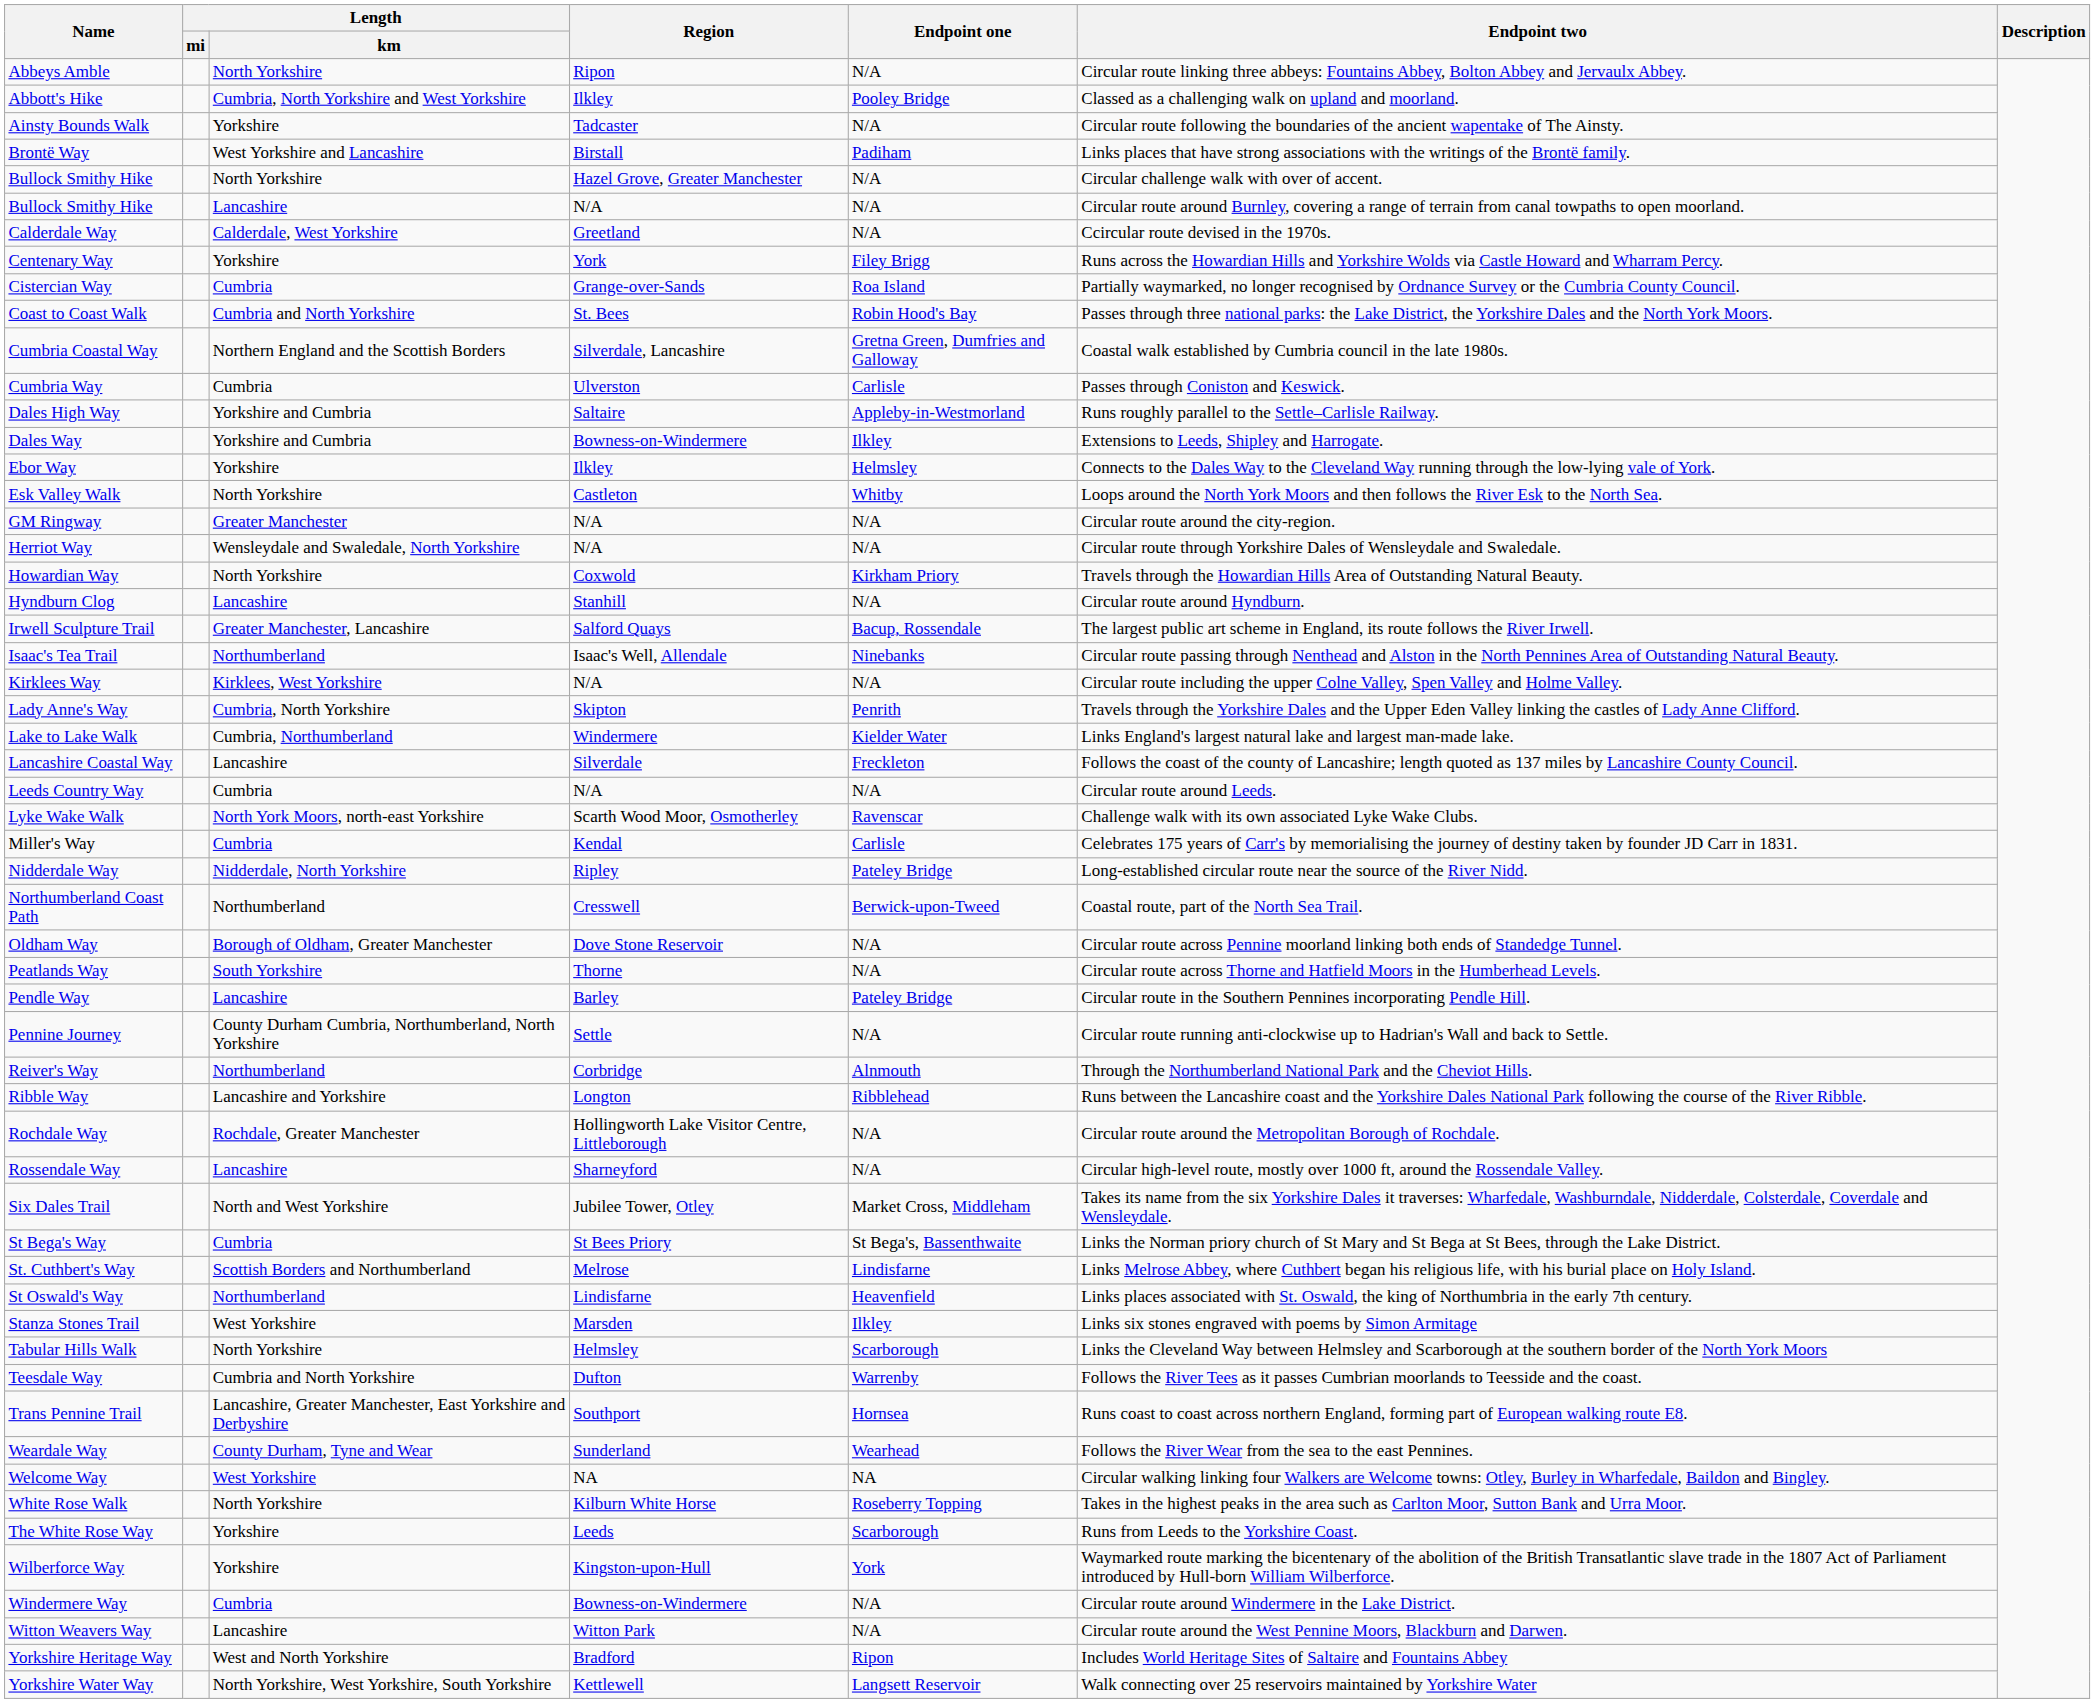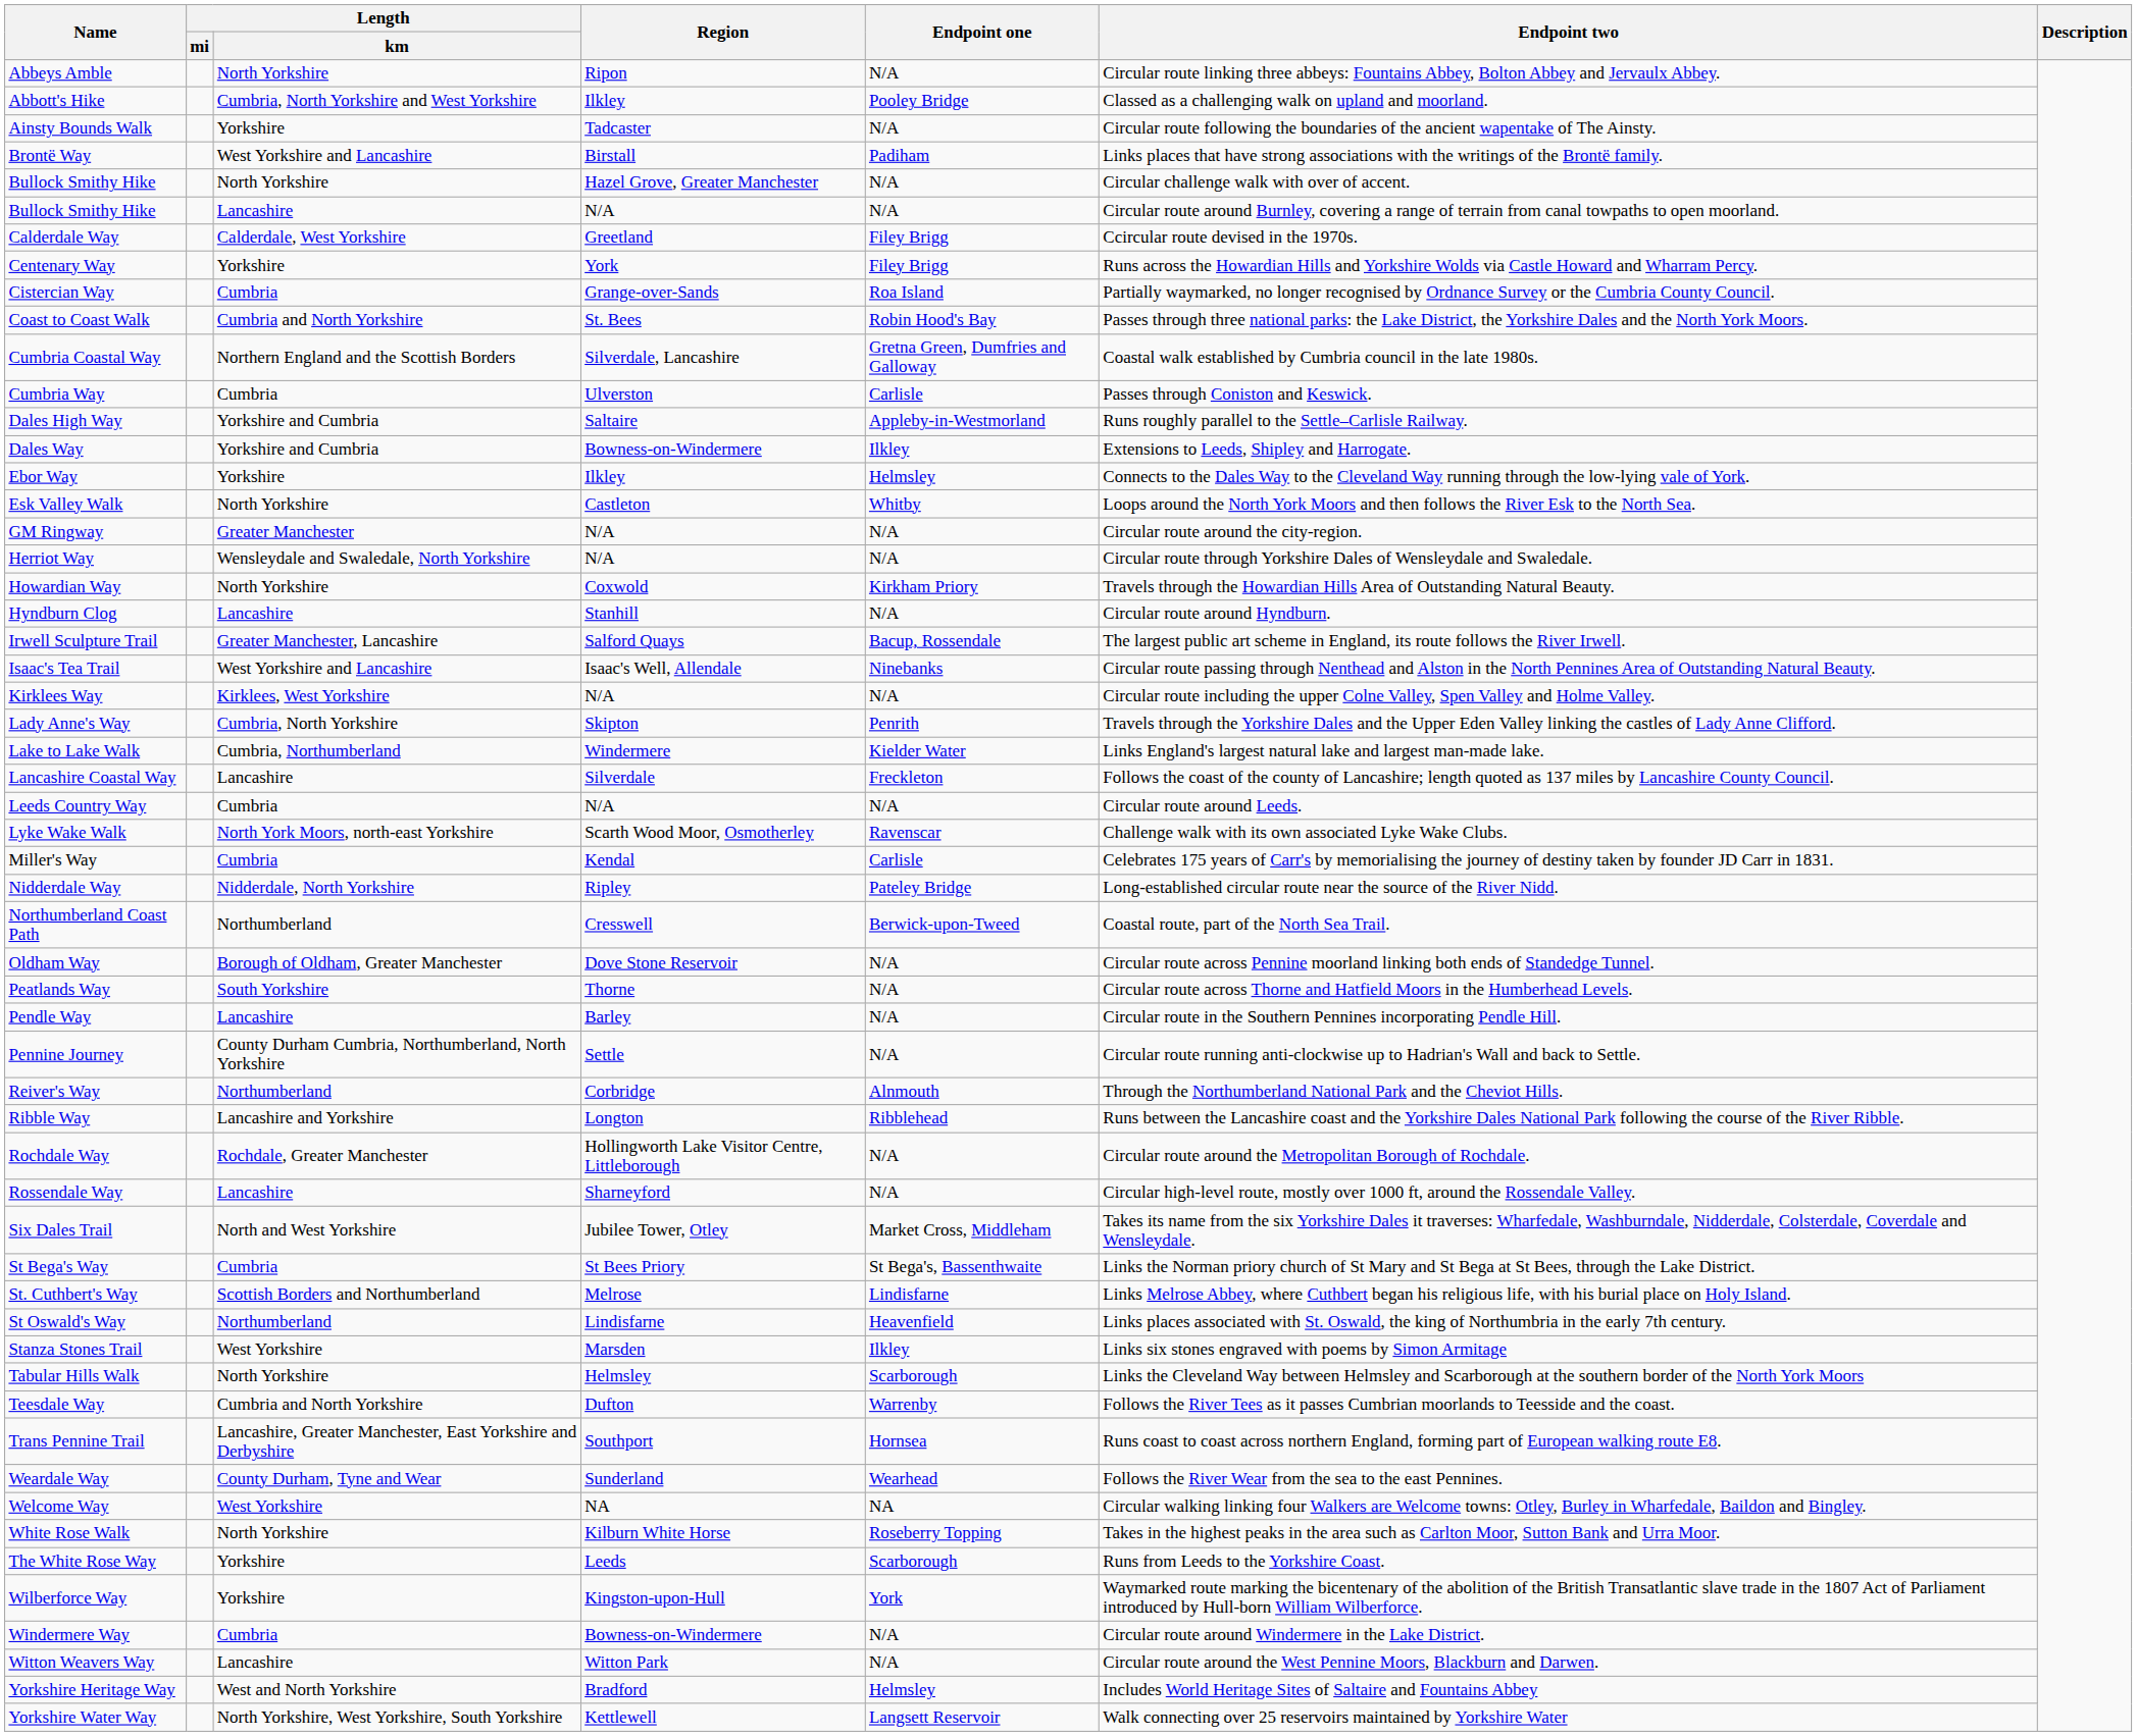Calderdale Way | Endpoint one: N/A -> Filey Brigg
Isaac's Tea Trail | Length / km: Northumberland -> West Yorkshire and Lancashire
Pendle Way | Endpoint one: Pateley Bridge -> N/A
Yorkshire Heritage Way | Endpoint one: Ripon -> Helmsley
